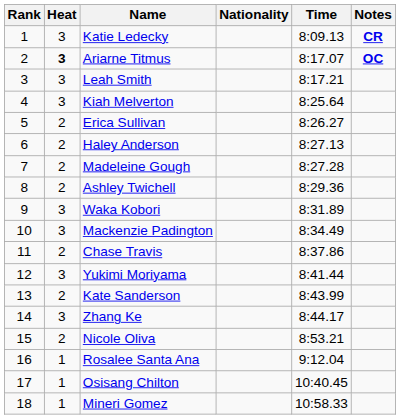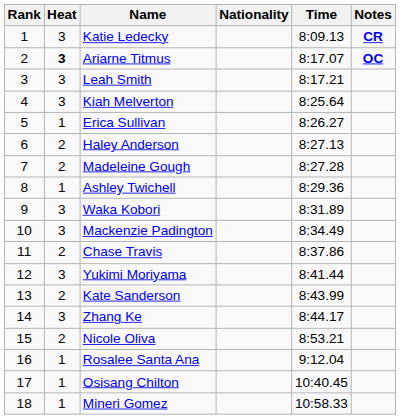Erica Sullivan | Heat: 2 -> 1
Ashley Twichell | Heat: 2 -> 1
